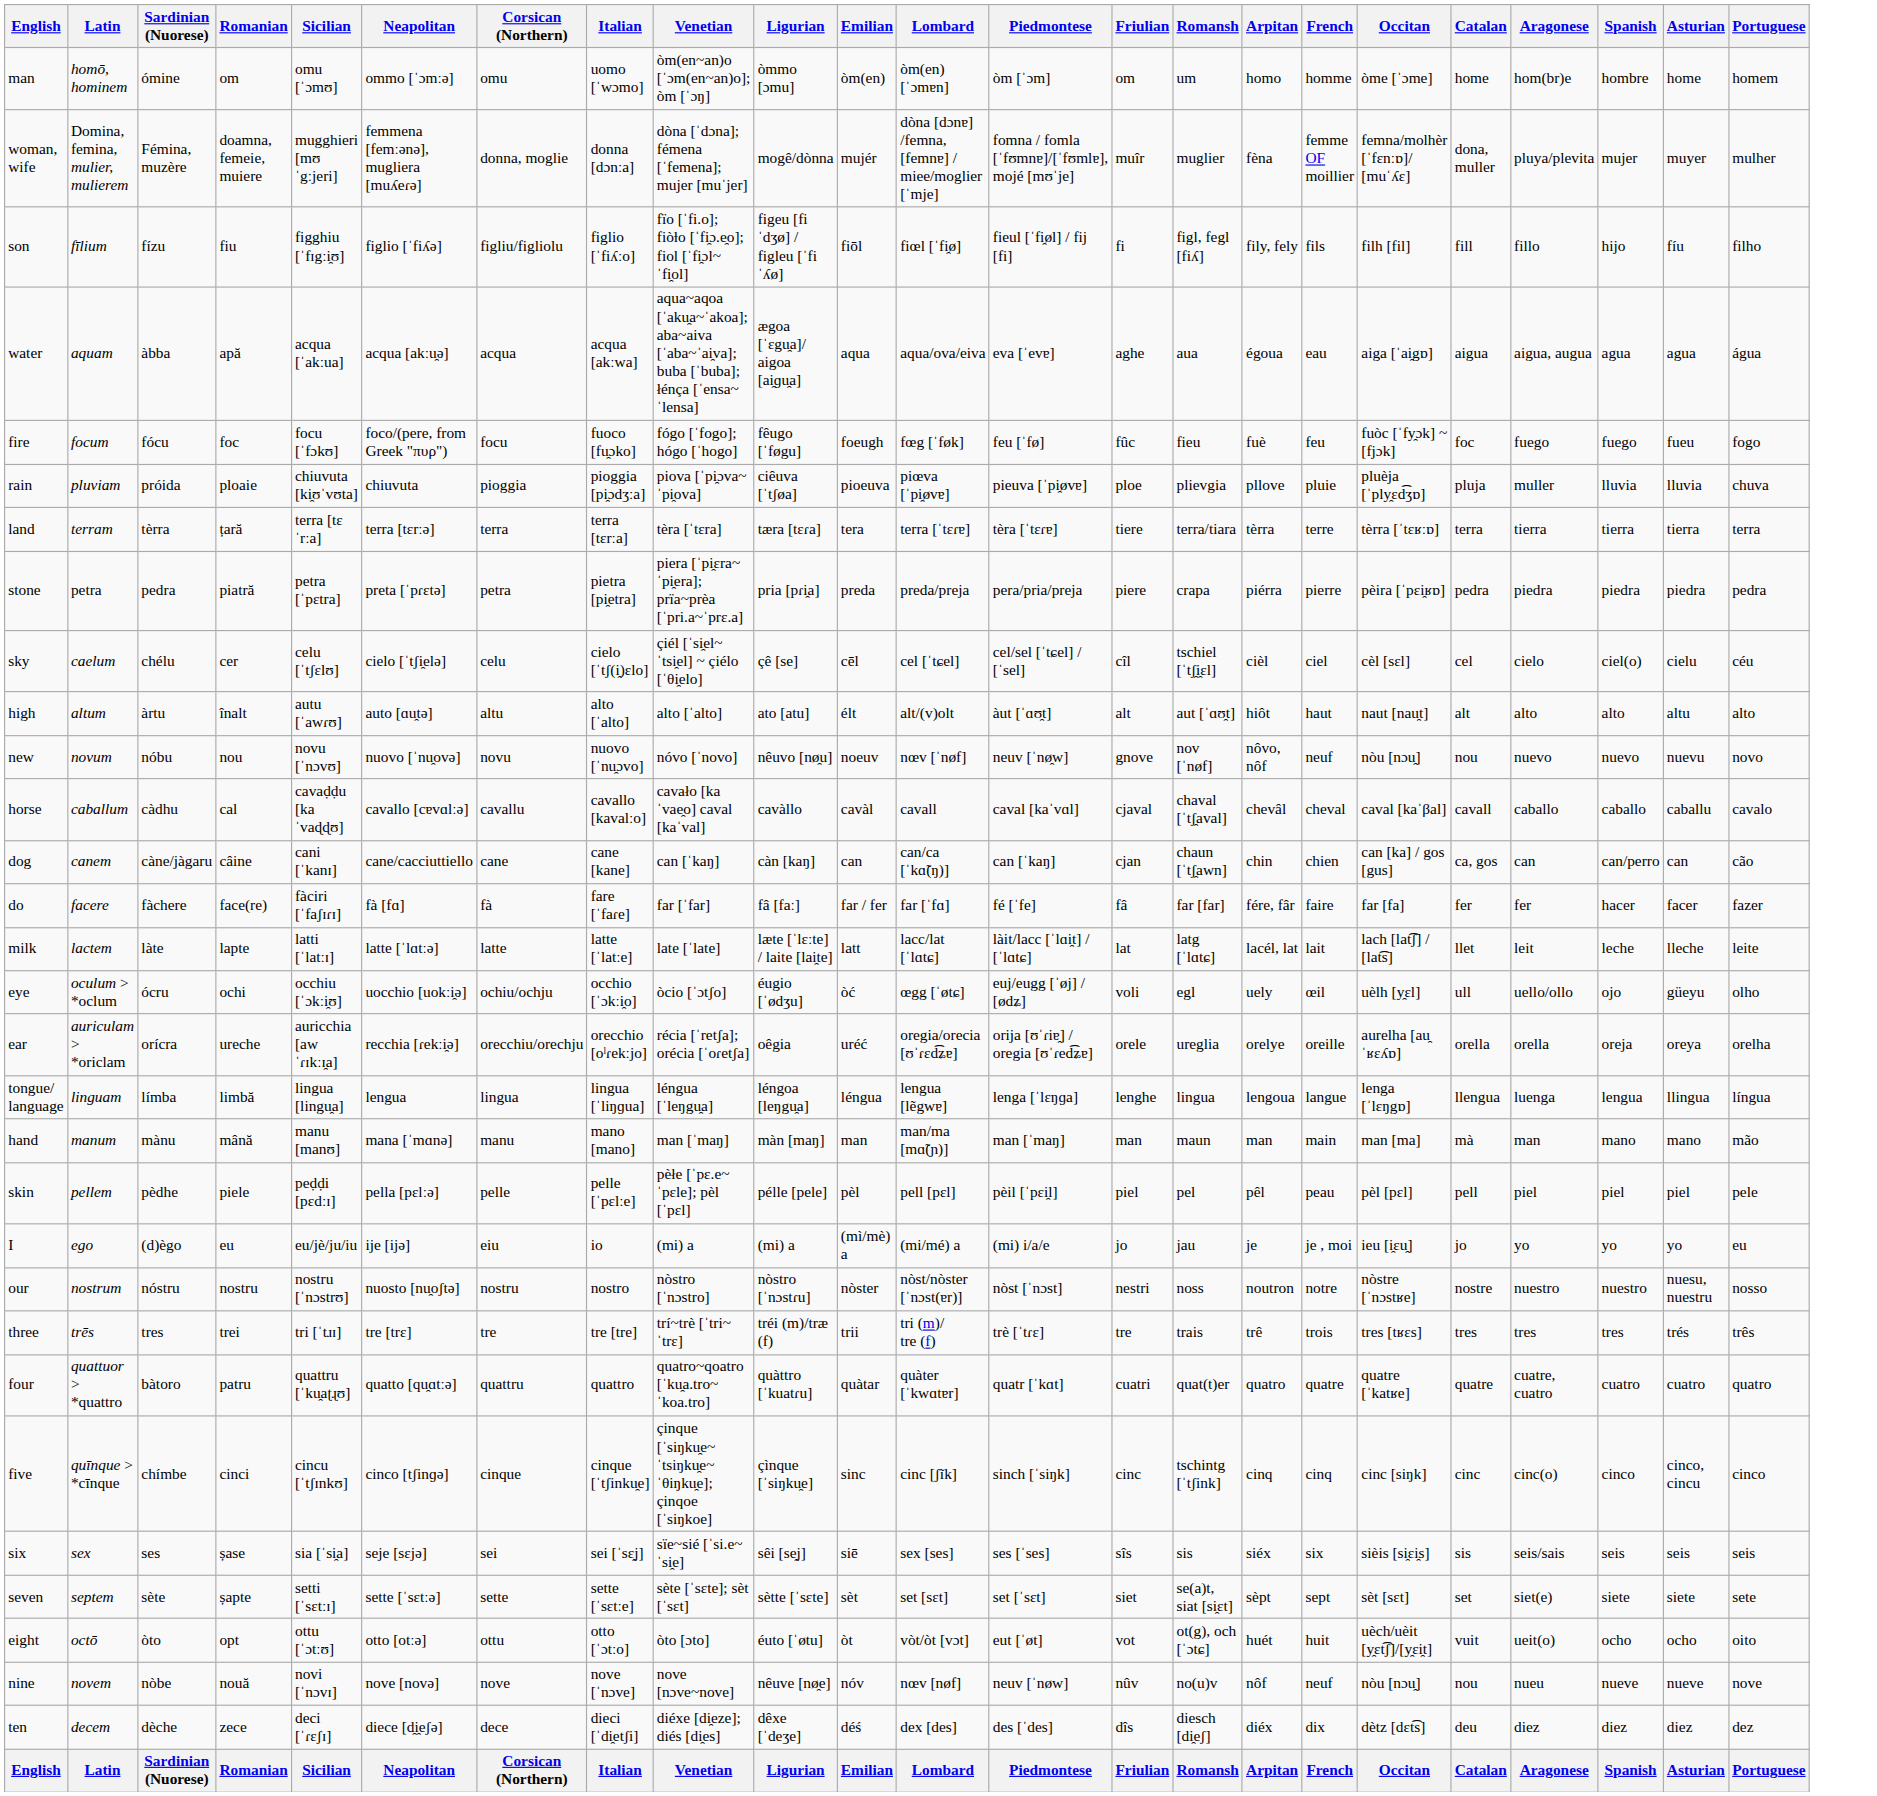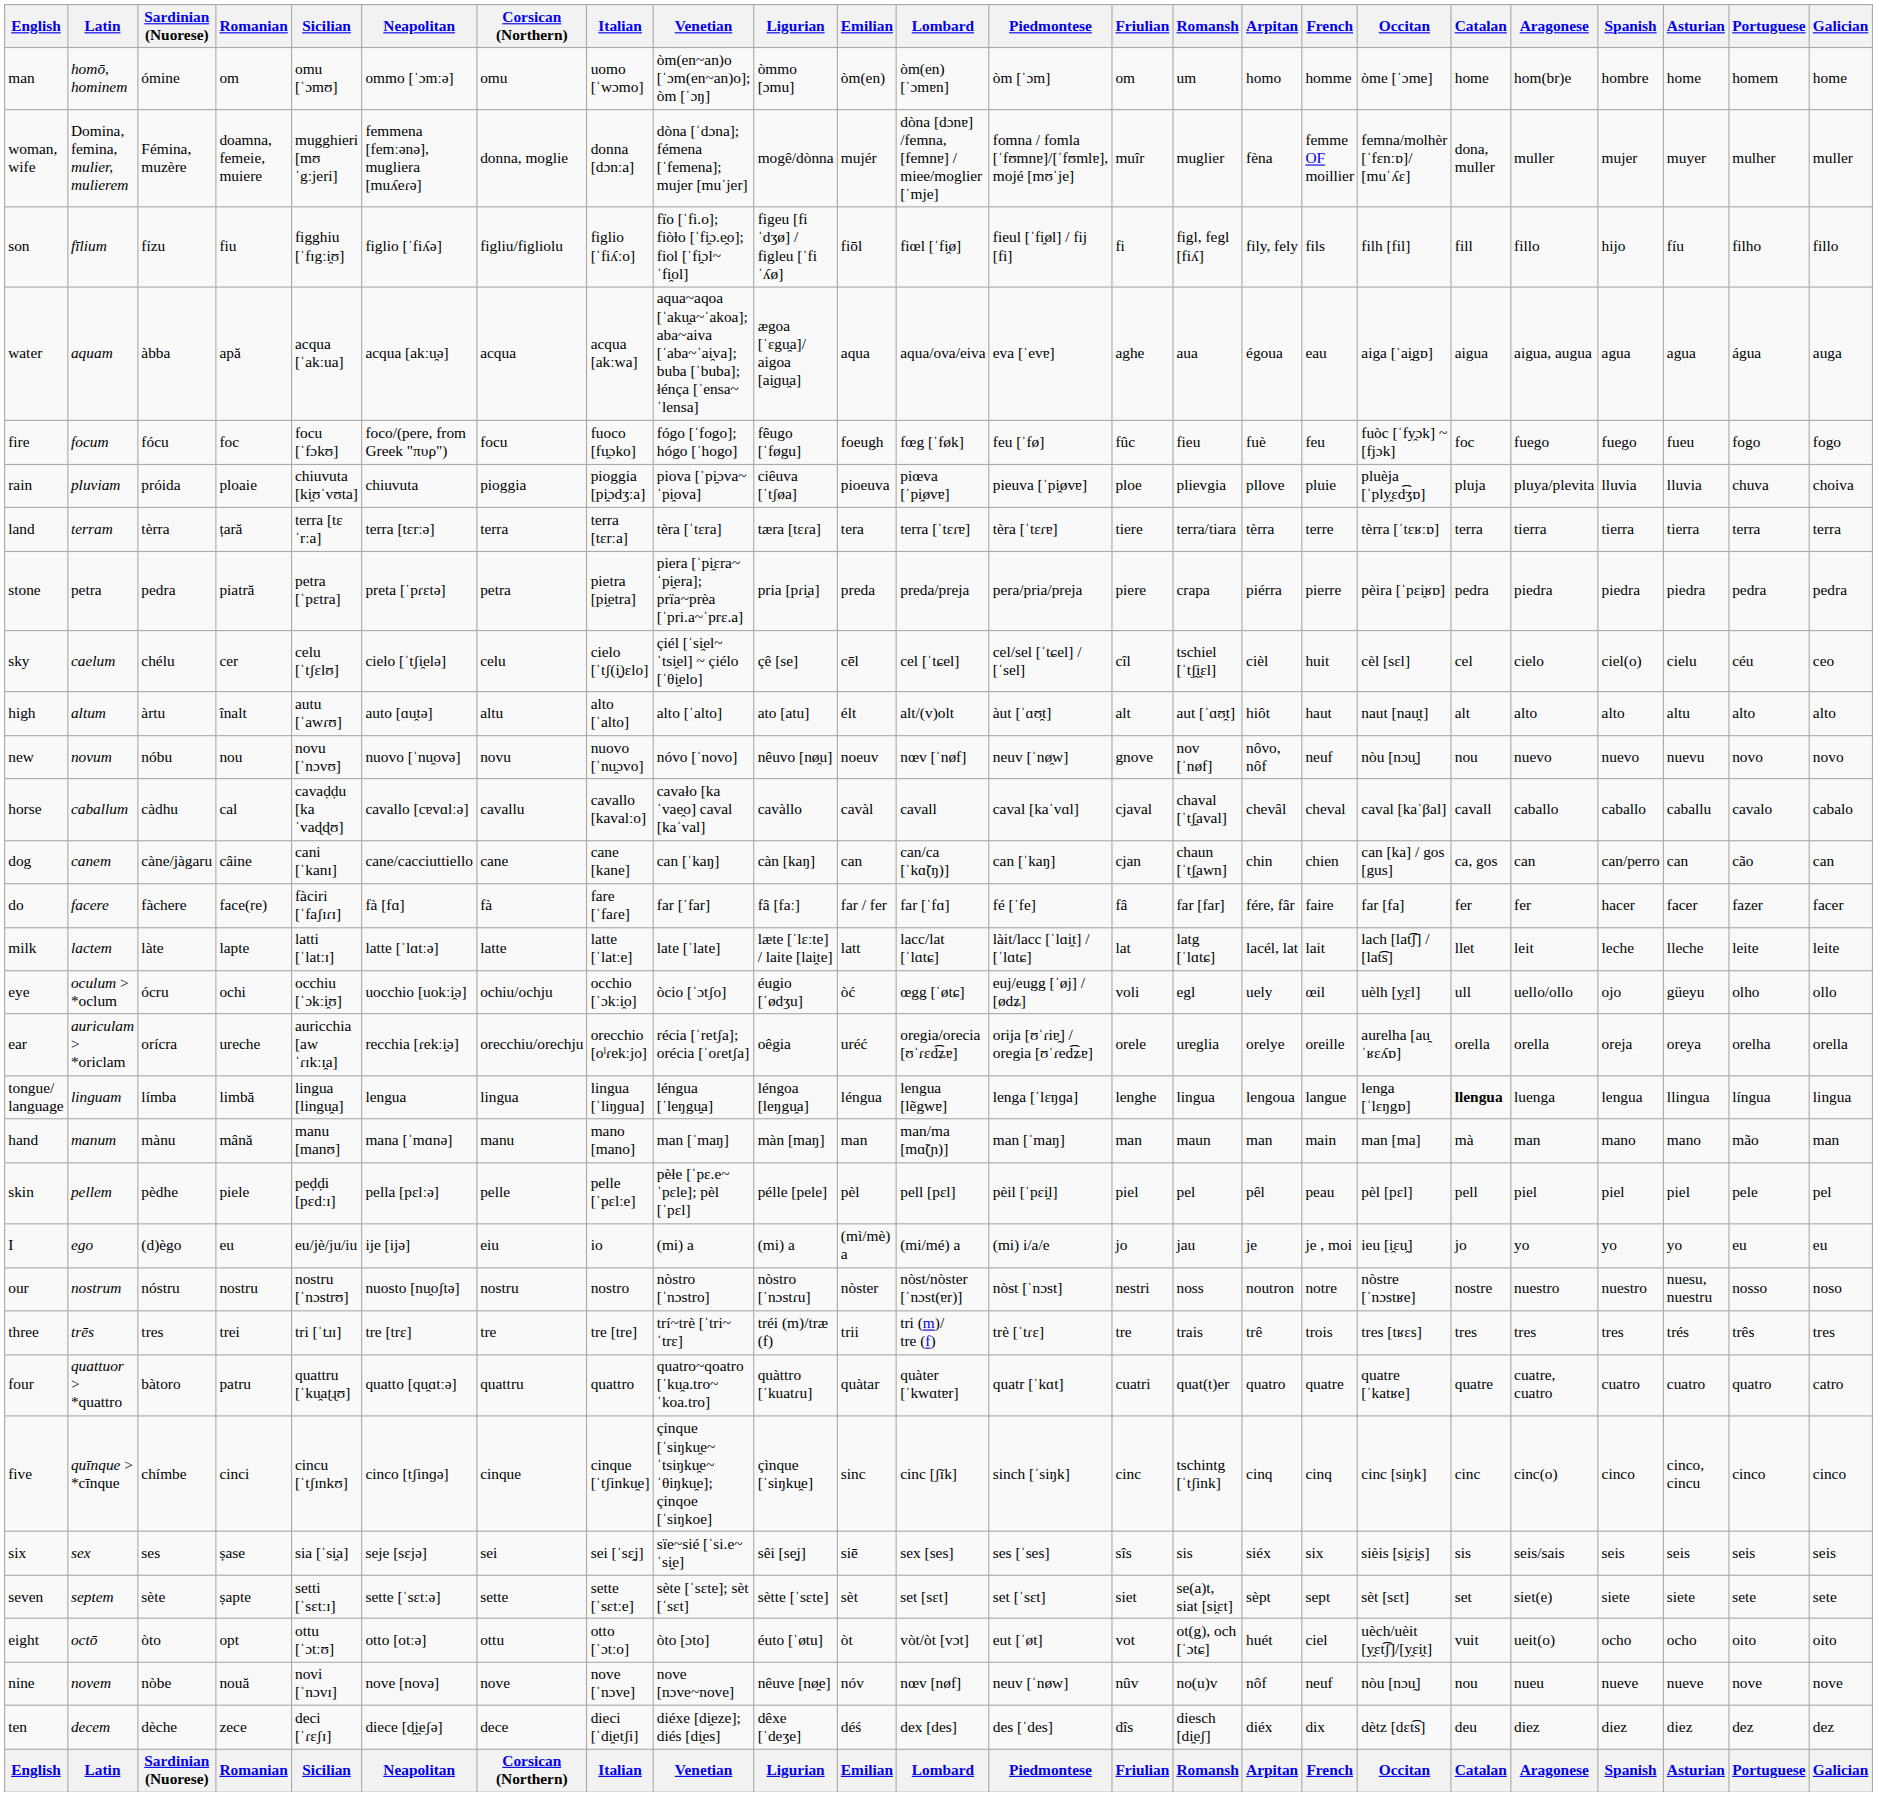+ column: Galician | home | muller | fillo | auga | fogo | choiva | terra | pedra | ceo | alto | novo | cabalo | can | facer | leite | ollo | orella | lingua | man | pel | eu | noso | tres | catro | cinco | seis | sete | oito | nove | dez | Galician
woman, wife | Aragonese: pluya/plevita -> muller
rain | Aragonese: muller -> pluya/plevita
sky | French: ciel -> huit
tongue/ language | Catalan: normal -> bold
eight | French: huit -> ciel
